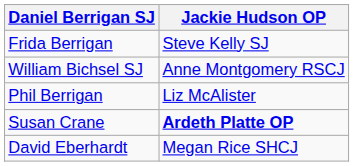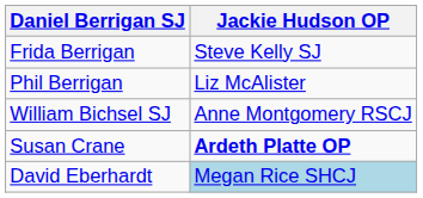rows swapped: Phil Berrigan <-> William Bichsel SJ
David Eberhardt | Jackie Hudson OP: no background -> lightblue background
